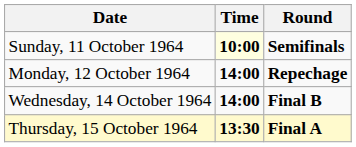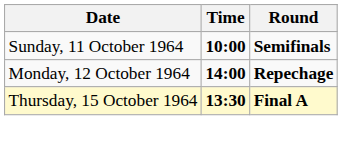Sunday, 11 October 1964 | Time: lightyellow background -> no background
- row: Wednesday, 14 October 1964 | 14:00 | Final B
